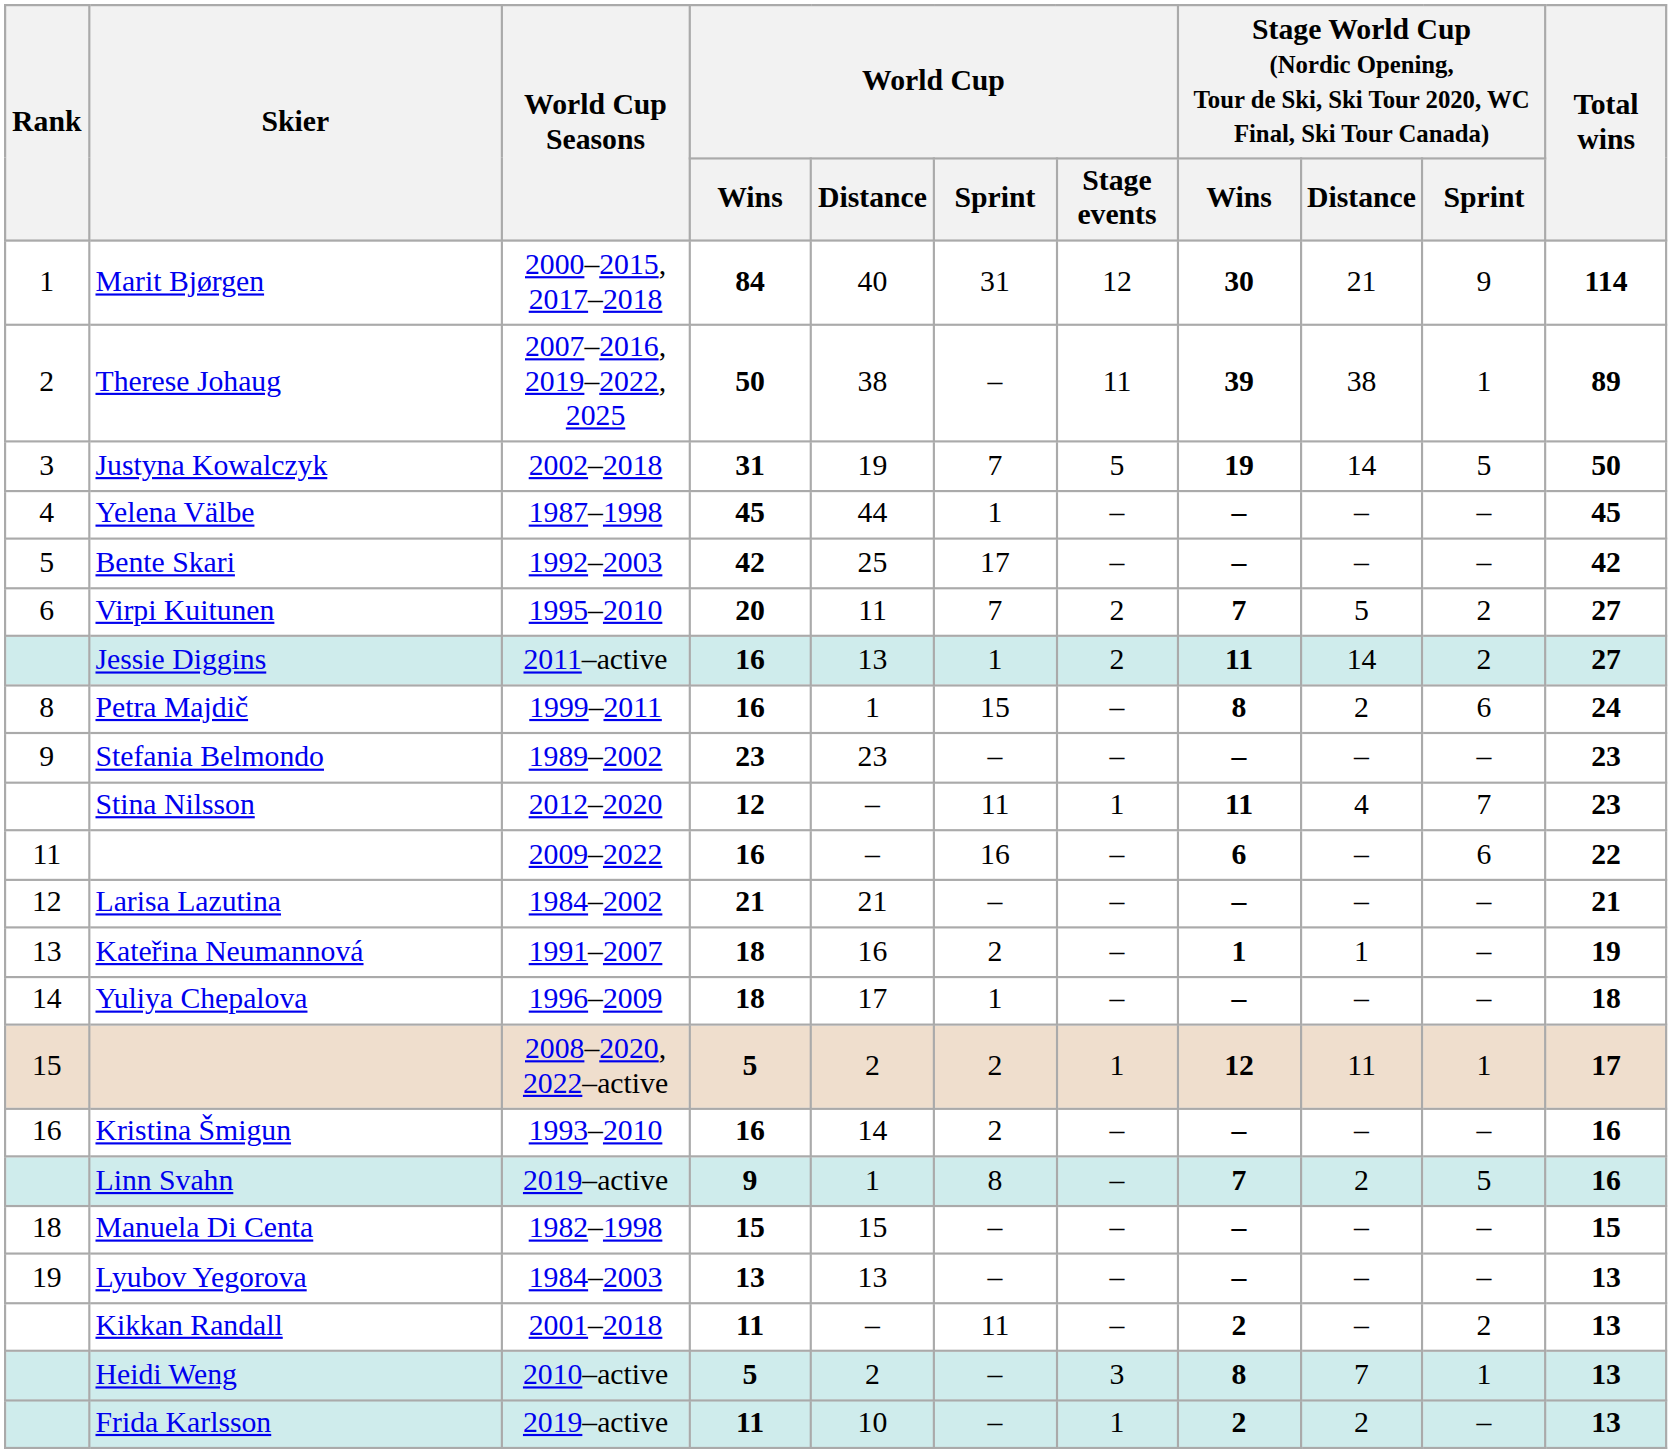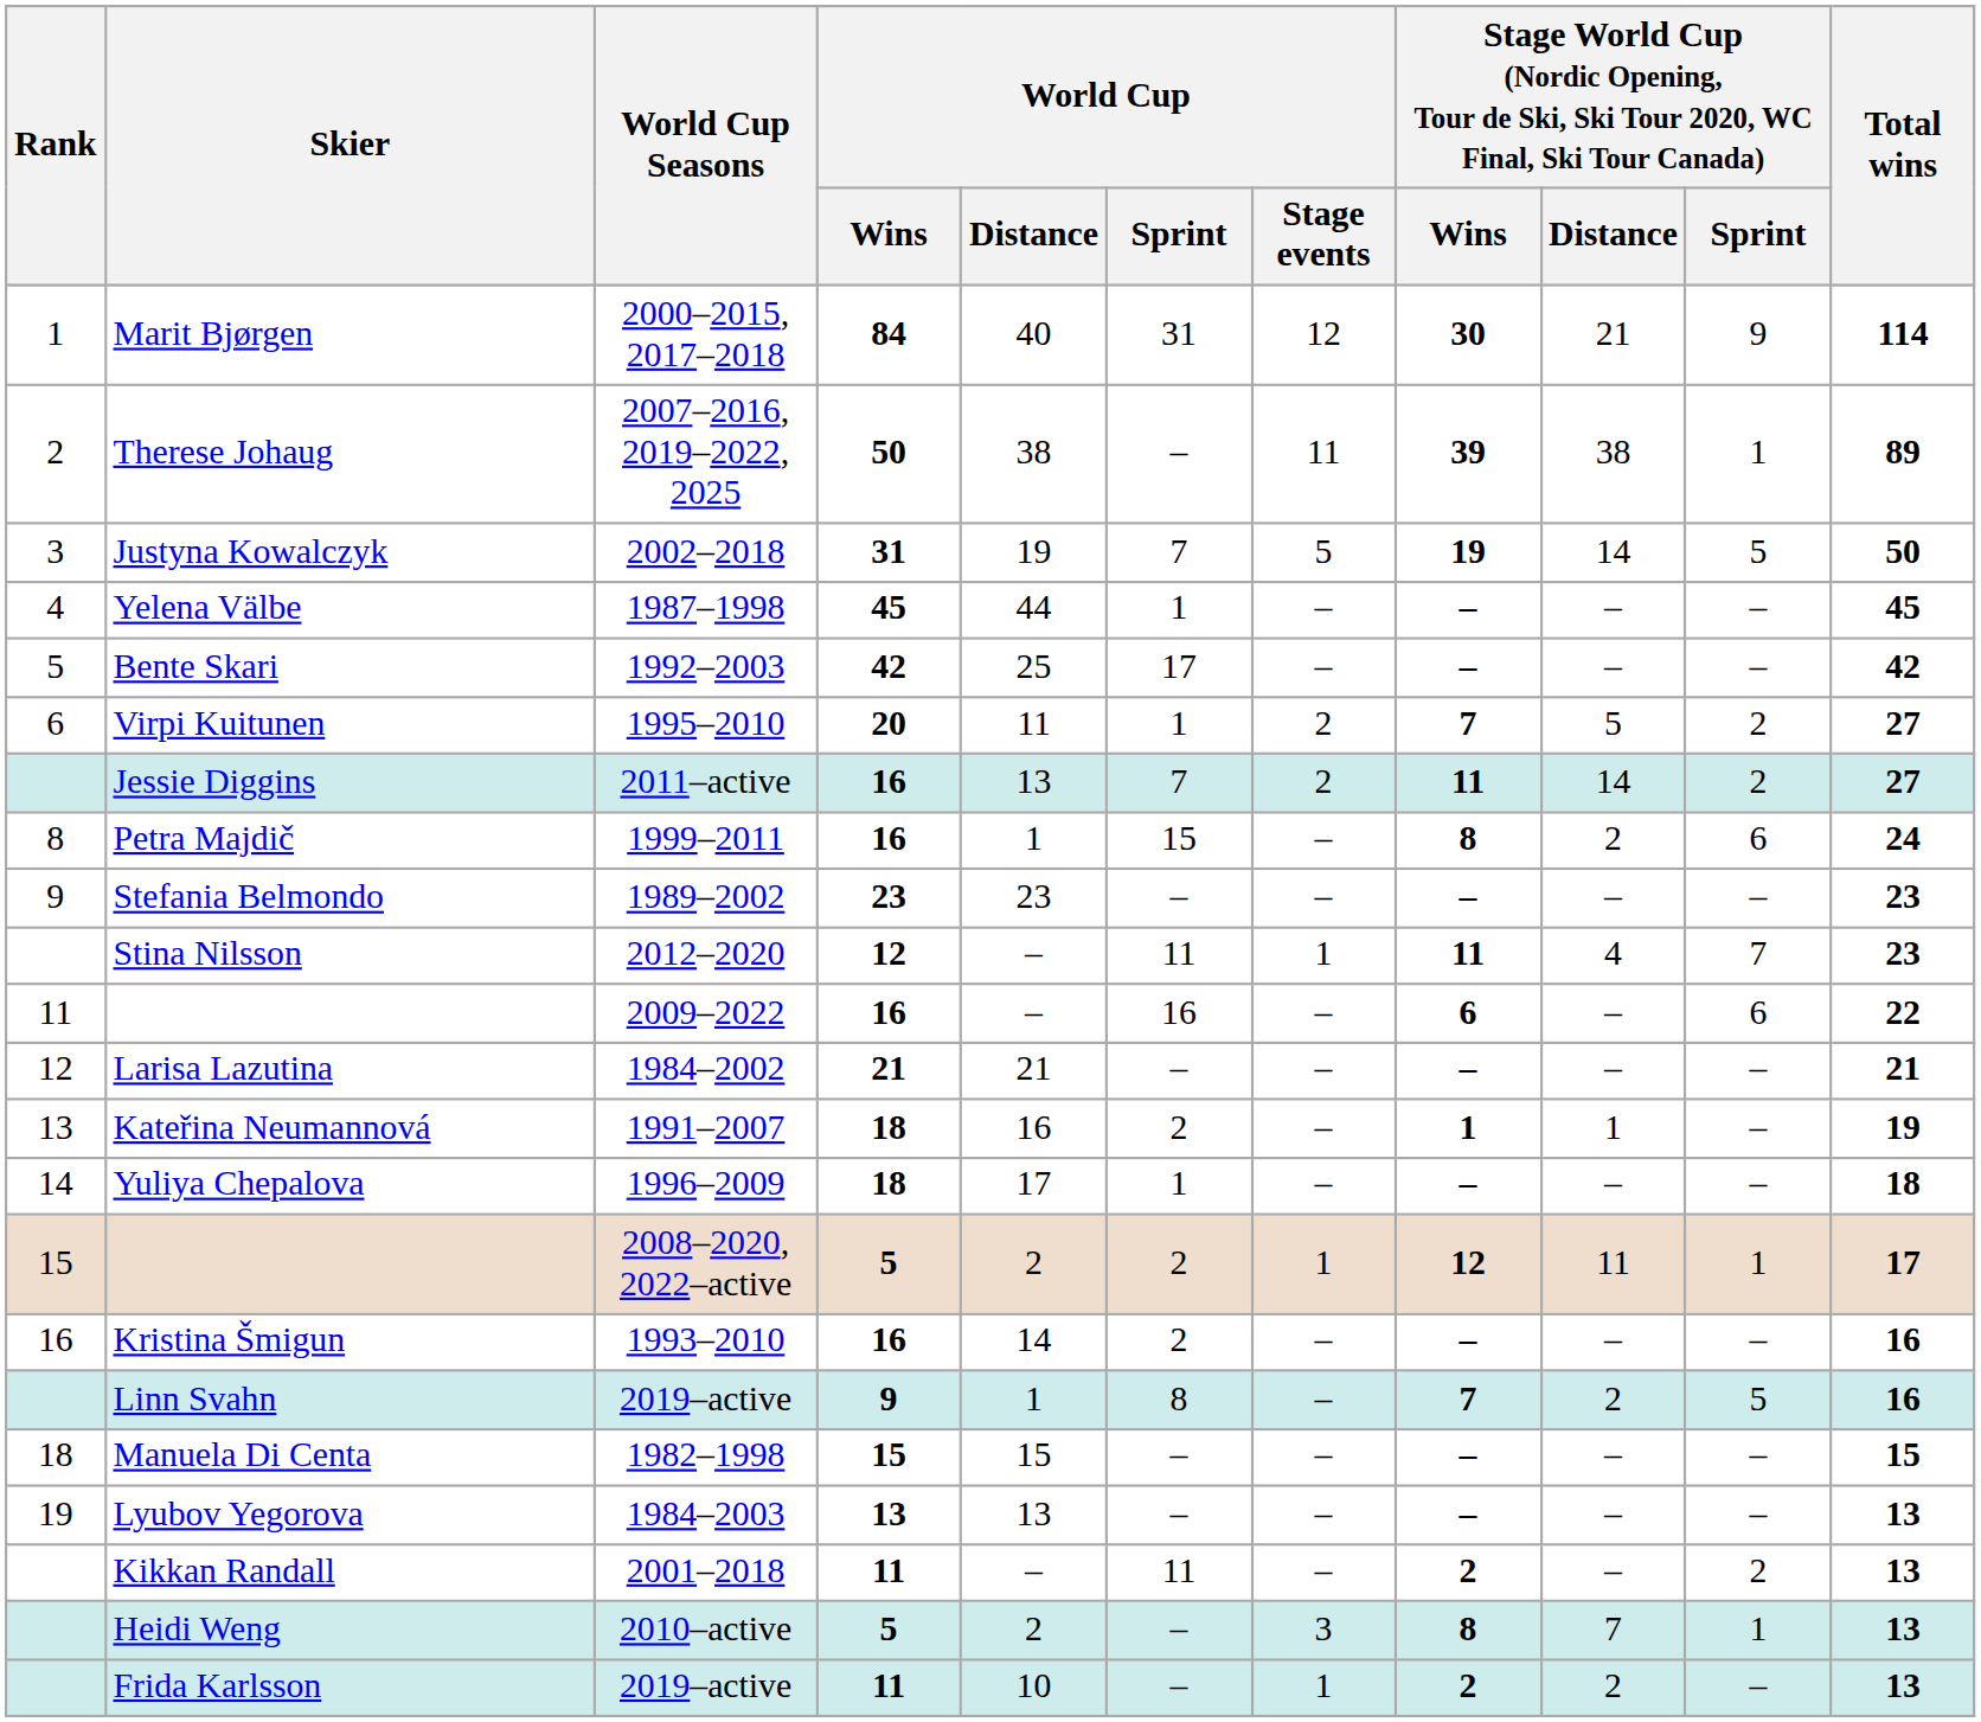Virpi Kuitunen | World Cup / Sprint: 7 -> 1
Jessie Diggins | World Cup / Sprint: 1 -> 7
